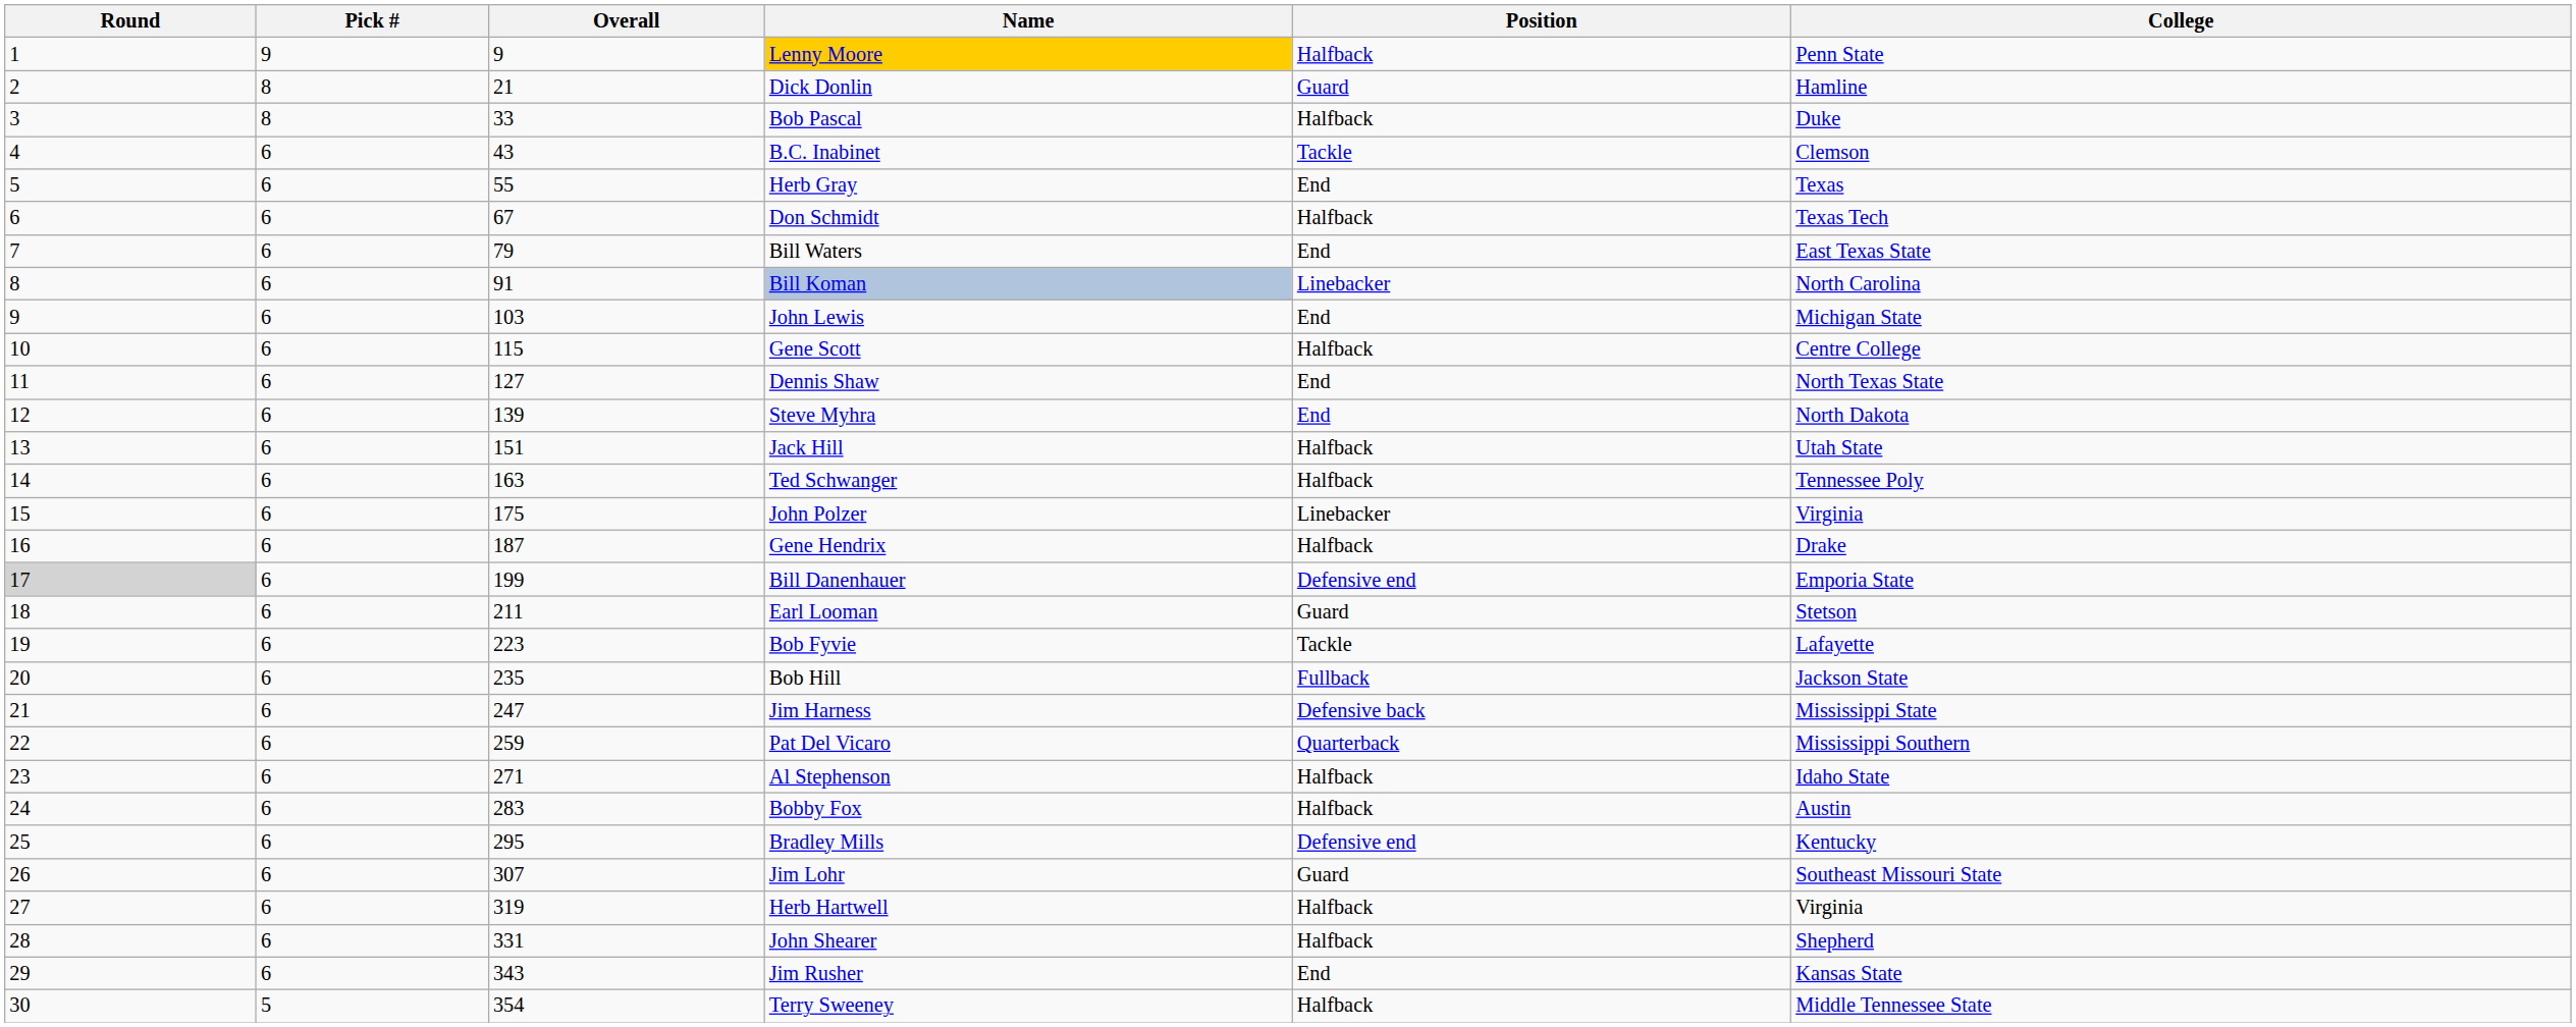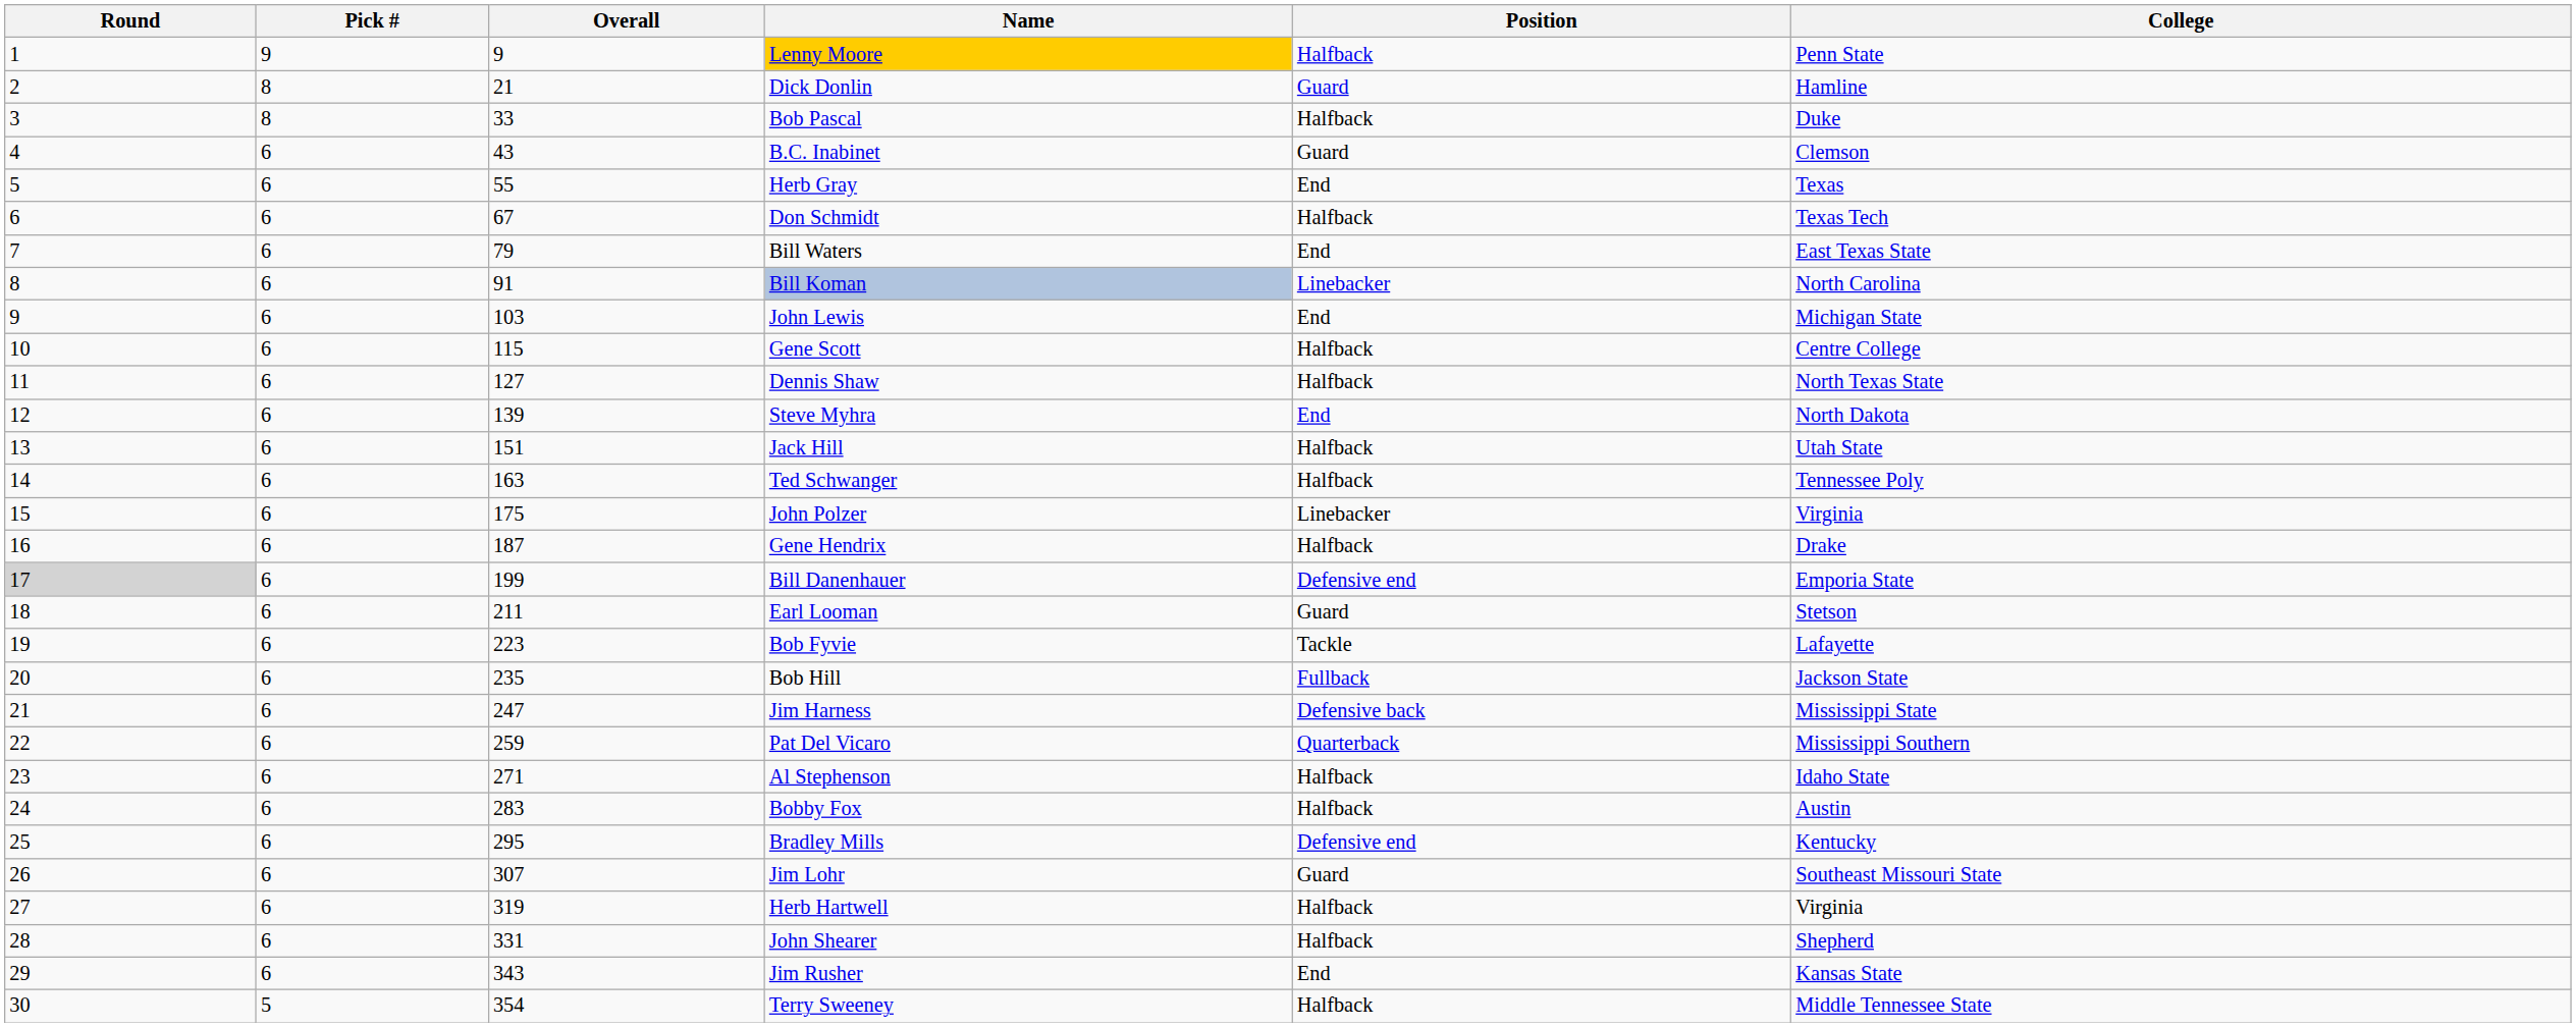B.C. Inabinet | Position: Tackle -> Guard
Dennis Shaw | Position: End -> Halfback
